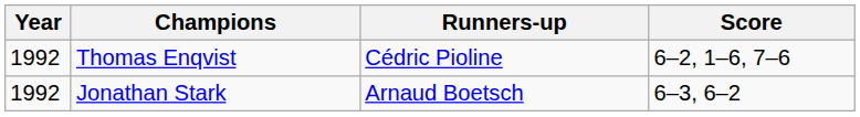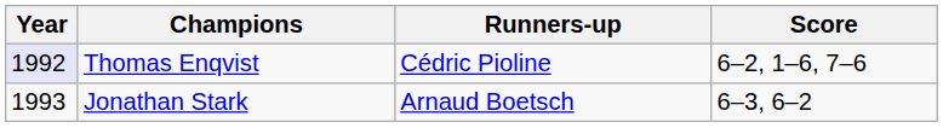Thomas Enqvist | Year: no background -> lavender background
Jonathan Stark | Year: 1992 -> 1993
